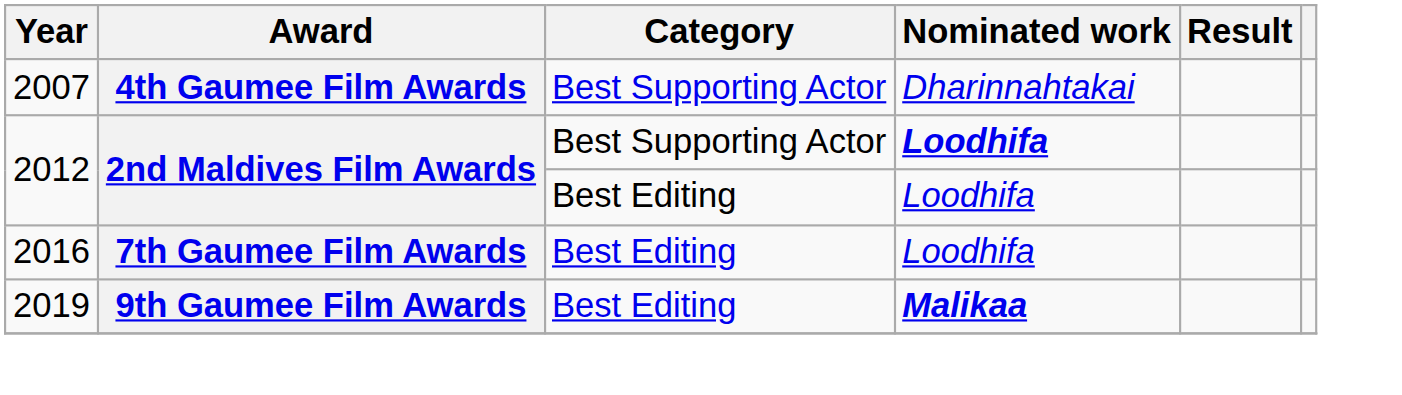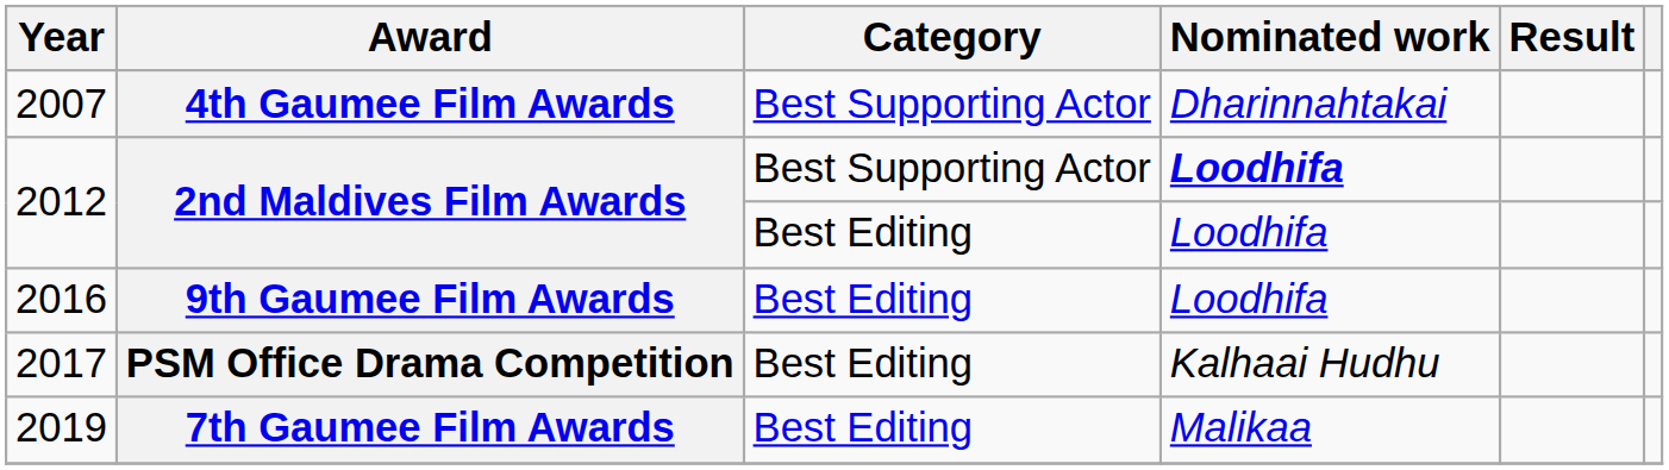2016 | Award: 7th Gaumee Film Awards -> 9th Gaumee Film Awards
+ row: 2017 | PSM Office Drama Competition | Best Editing | Kalhaai Hudhu
2019 | Award: 9th Gaumee Film Awards -> 7th Gaumee Film Awards
2019 | Nominated work: bold -> normal
